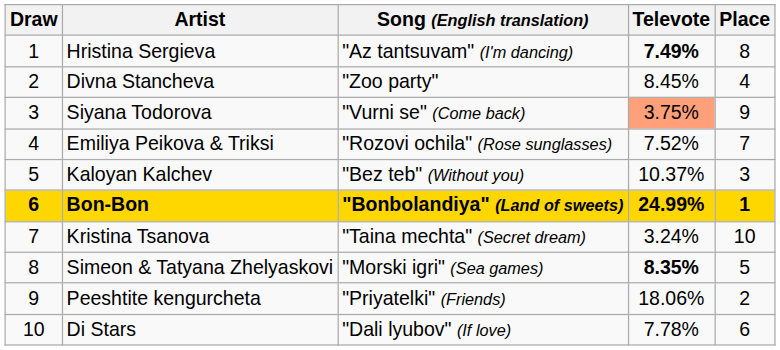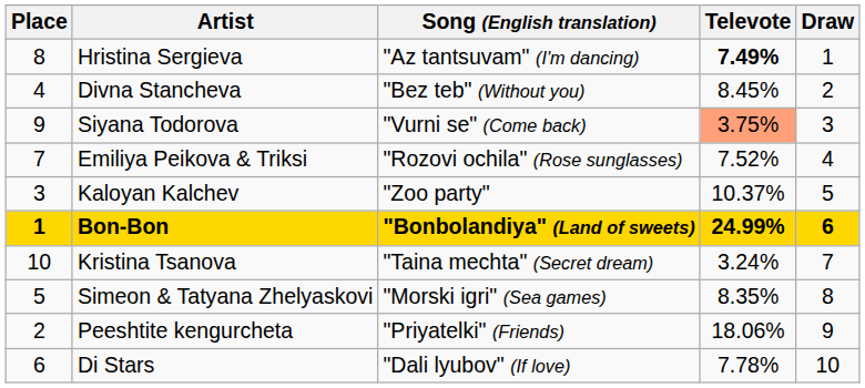columns swapped: Draw <-> Place
Divna Stancheva | Song (English translation): "Zoo party" -> "Bez teb" (Without you)
Kaloyan Kalchev | Song (English translation): "Bez teb" (Without you) -> "Zoo party"
Simeon & Tatyana Zhelyaskovi | Televote: bold -> normal
